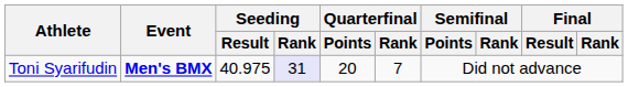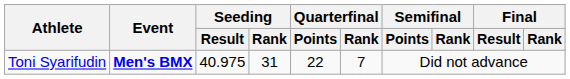Toni Syarifudin | Seeding / Rank: lavender background -> no background
Toni Syarifudin | Quarterfinal / Points: 20 -> 22
